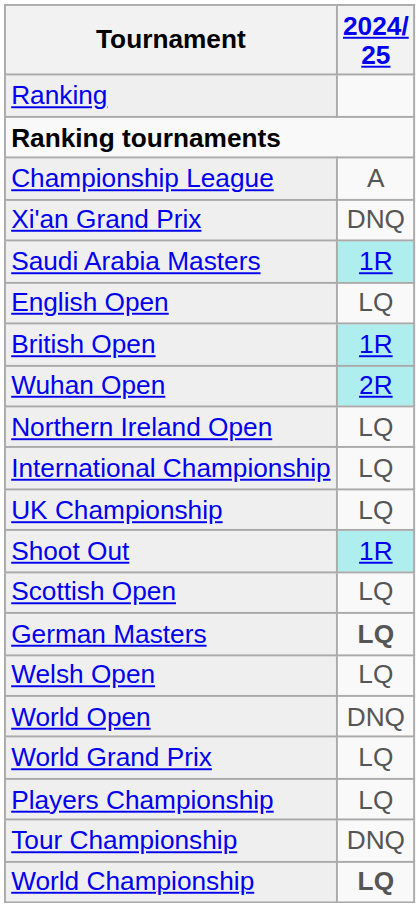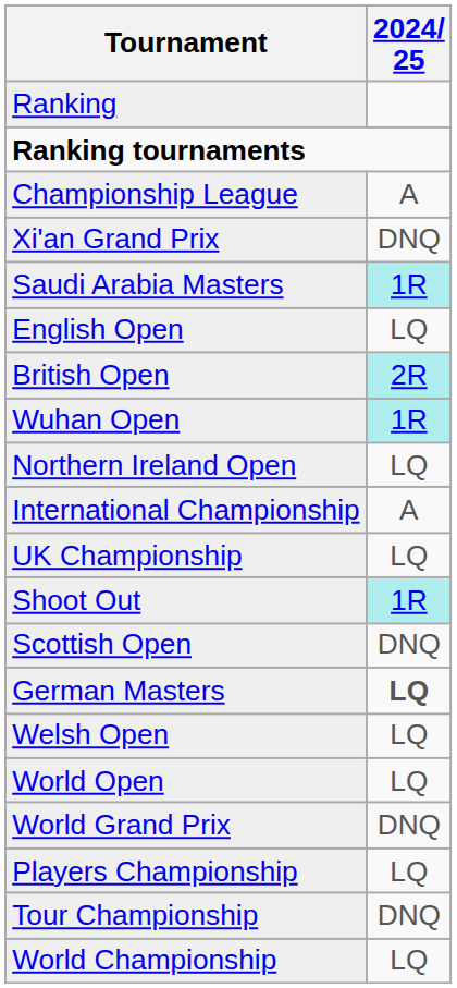British Open | 2024/ 25: 1R -> 2R
Wuhan Open | 2024/ 25: 2R -> 1R
International Championship | 2024/ 25: LQ -> A
Scottish Open | 2024/ 25: LQ -> DNQ
World Open | 2024/ 25: DNQ -> LQ
World Grand Prix | 2024/ 25: LQ -> DNQ
World Championship | 2024/ 25: bold -> normal
